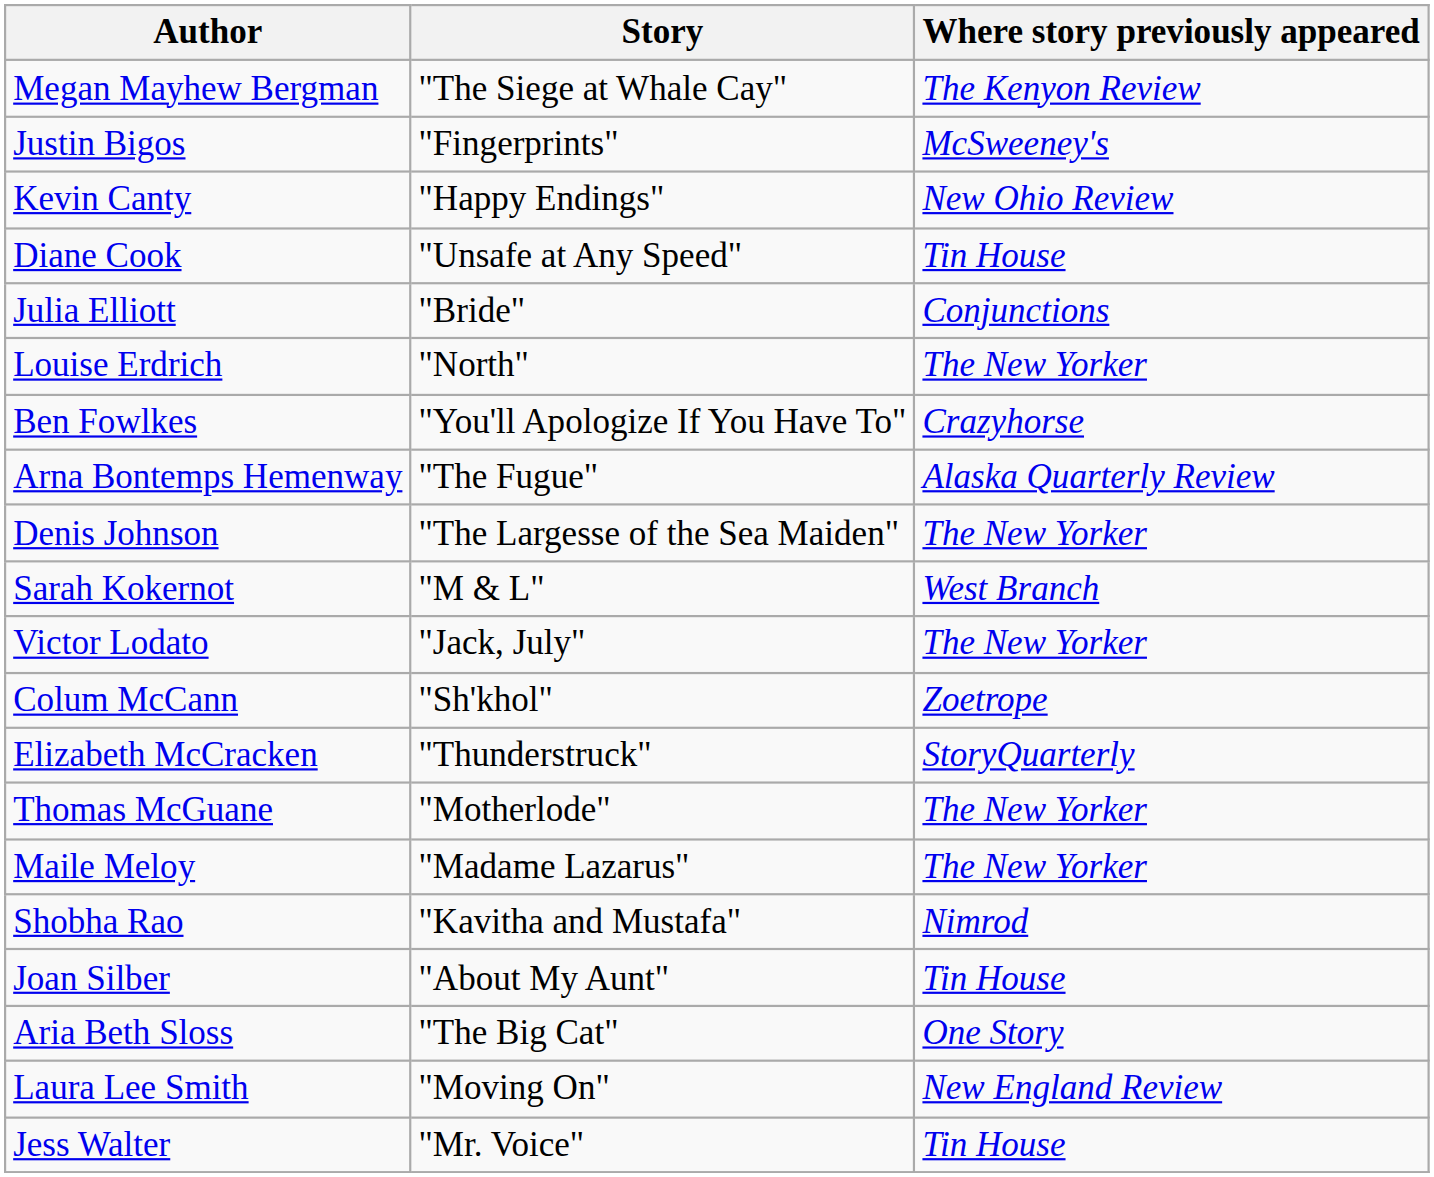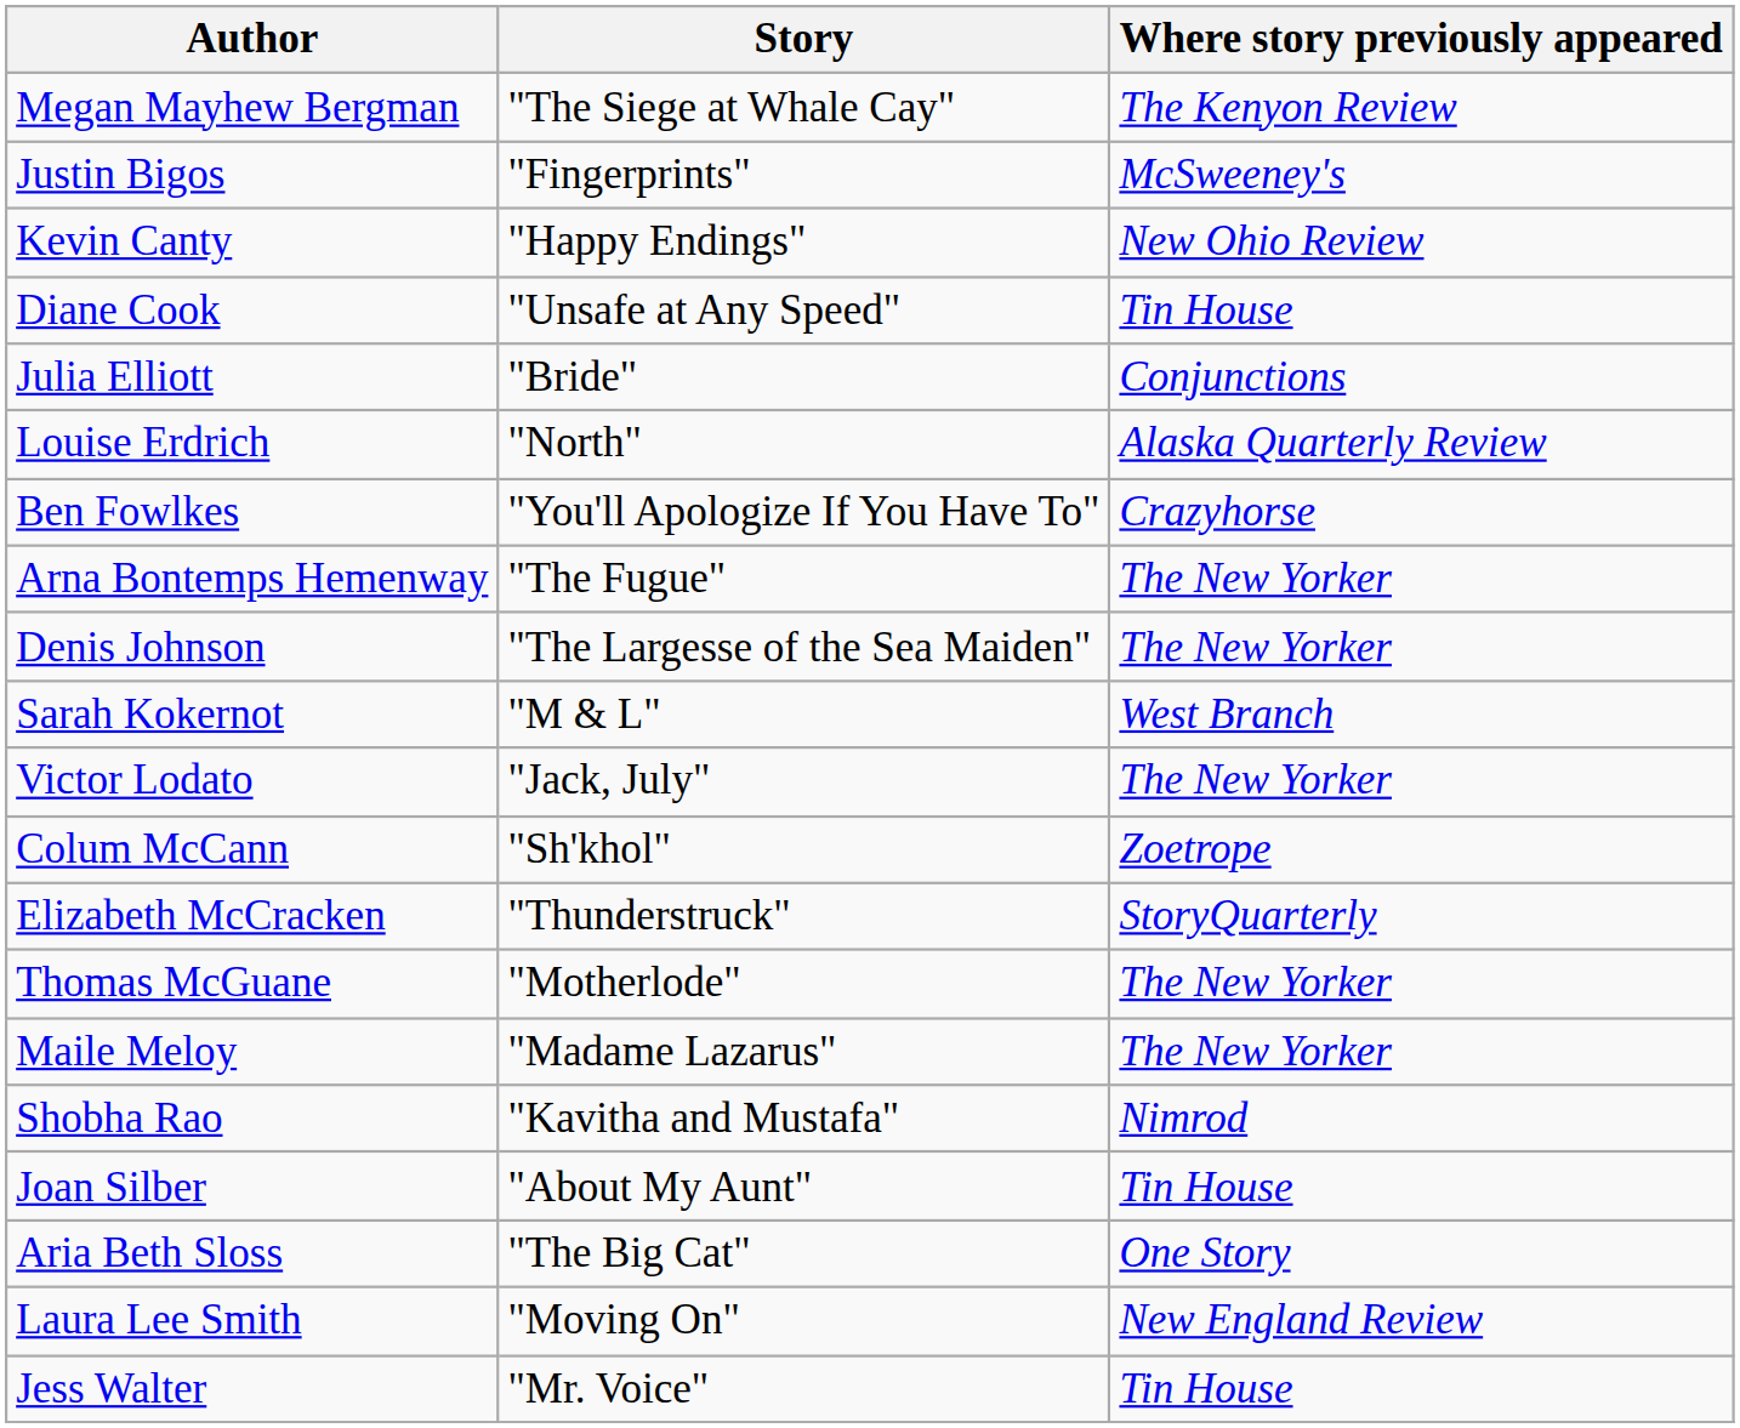Louise Erdrich | Where story previously appeared: The New Yorker -> Alaska Quarterly Review
Arna Bontemps Hemenway | Where story previously appeared: Alaska Quarterly Review -> The New Yorker
